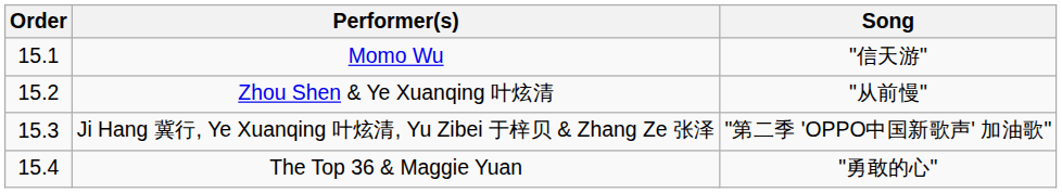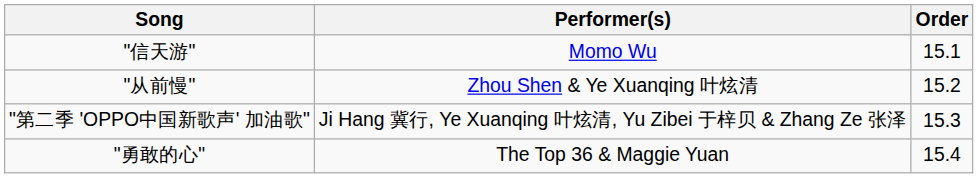columns swapped: Order <-> Song
